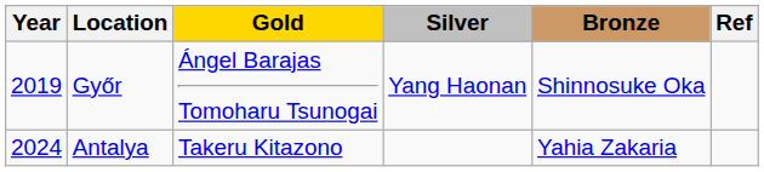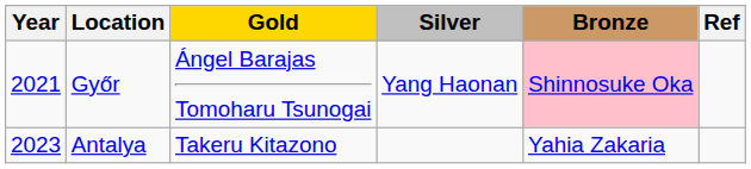Győr | Year: 2019 -> 2021
Győr | Bronze: no background -> pink background
Antalya | Year: 2024 -> 2023
